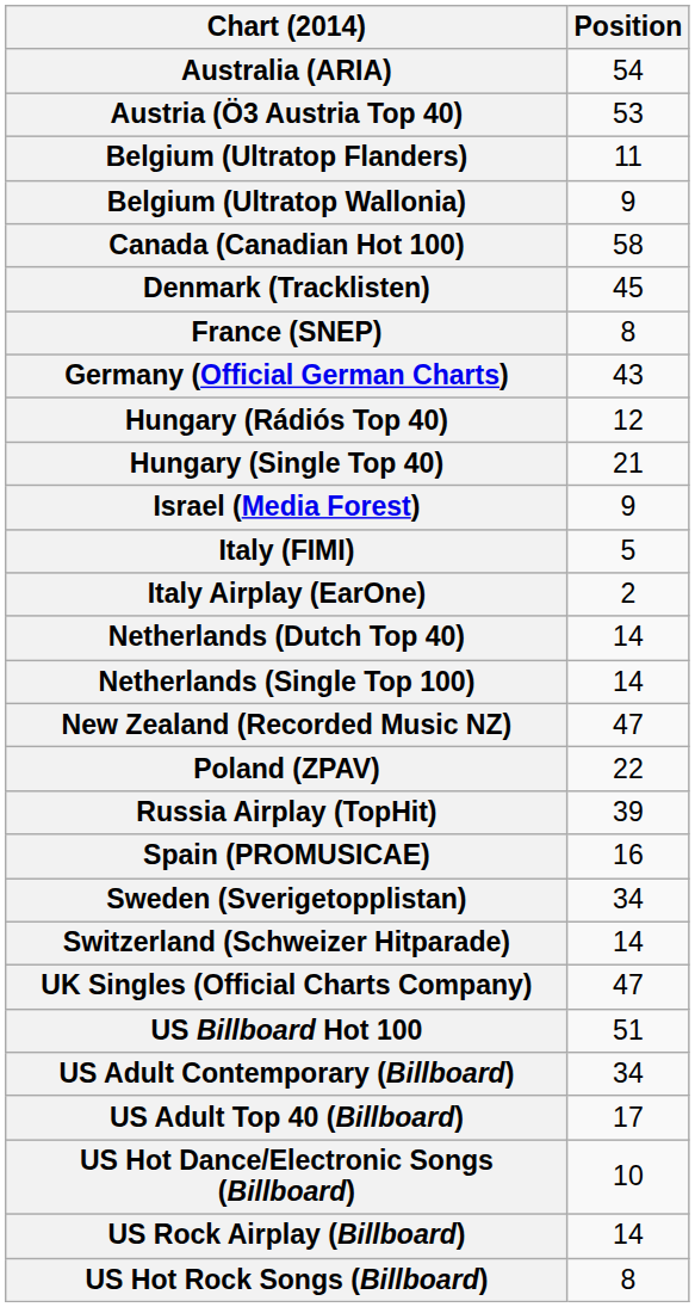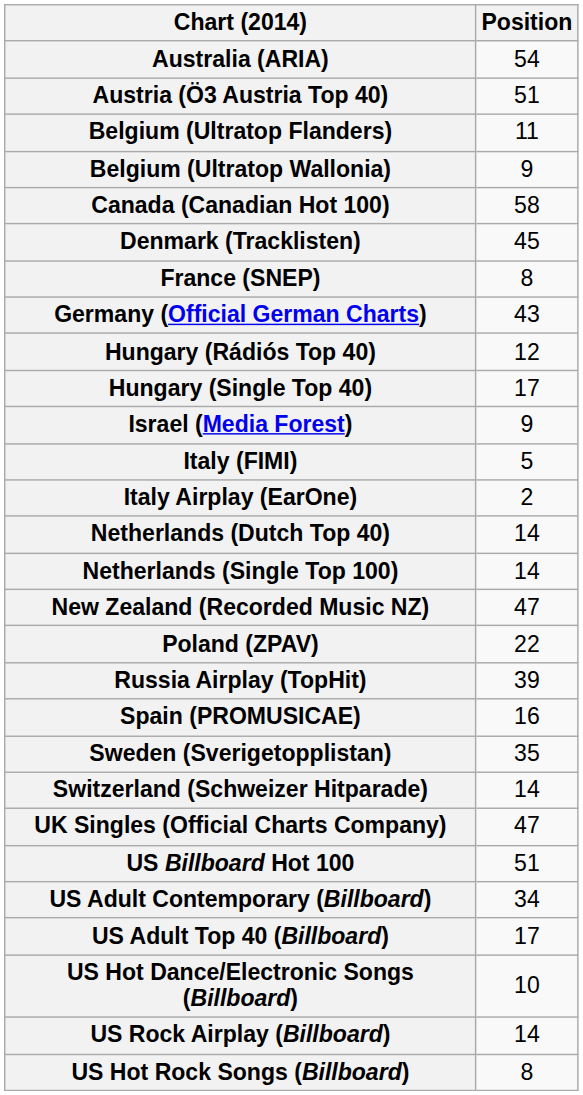Austria (Ö3 Austria Top 40) | Position: 53 -> 51
Hungary (Single Top 40) | Position: 21 -> 17
Sweden (Sverigetopplistan) | Position: 34 -> 35
